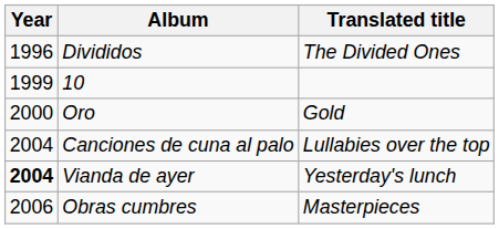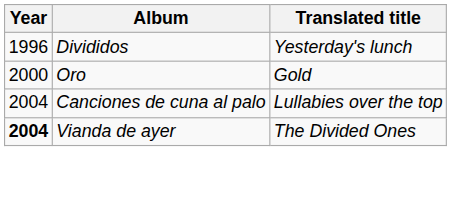Divididos | Translated title: The Divided Ones -> Yesterday's lunch
- row: 1999 | 10
Vianda de ayer | Translated title: Yesterday's lunch -> The Divided Ones
- row: 2006 | Obras cumbres | Masterpieces
